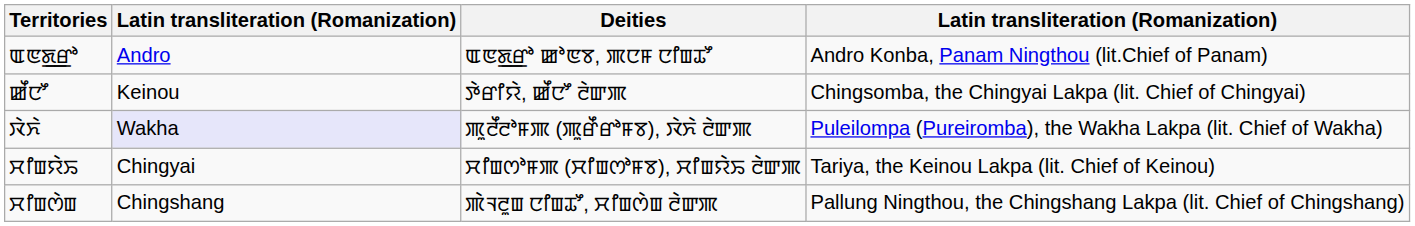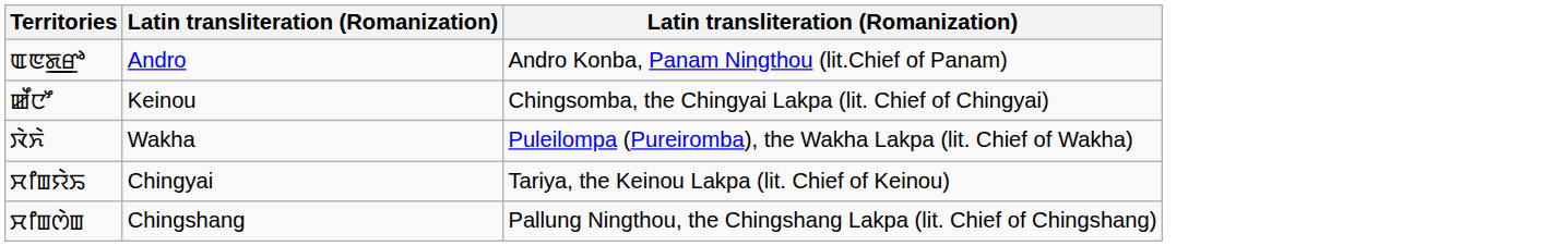- column: Deities | ꯑꯟꯗ꯭ꯔꯣ ꯀꯣꯟꯕ, ꯄꯅꯝ ꯅꯤꯡꯊꯧ | ꯇꯥꯔꯤꯌꯥ, ꯀꯩꯅꯧ ꯂꯥꯛꯄ | ꯄꯨꯂꯩꯂꯣꯝꯄ (ꯄꯨꯔꯩꯔꯣꯝꯕ), ꯋꯥꯈꯥ ꯂꯥꯛꯄ | ꯆꯤꯡꯁꯣꯝꯄ (ꯆꯤꯡꯁꯣꯝꯕ), ꯆꯤꯡꯌꯥꯢ ꯂꯥꯛꯄ | ꯄꯥꯜꯂꯨꯡ ꯅꯤꯡꯊꯧ, ꯆꯤꯡꯁꯥꯡ ꯂꯥꯛꯄ
ꯋꯥꯈꯥ | column 2: lavender background -> no background
